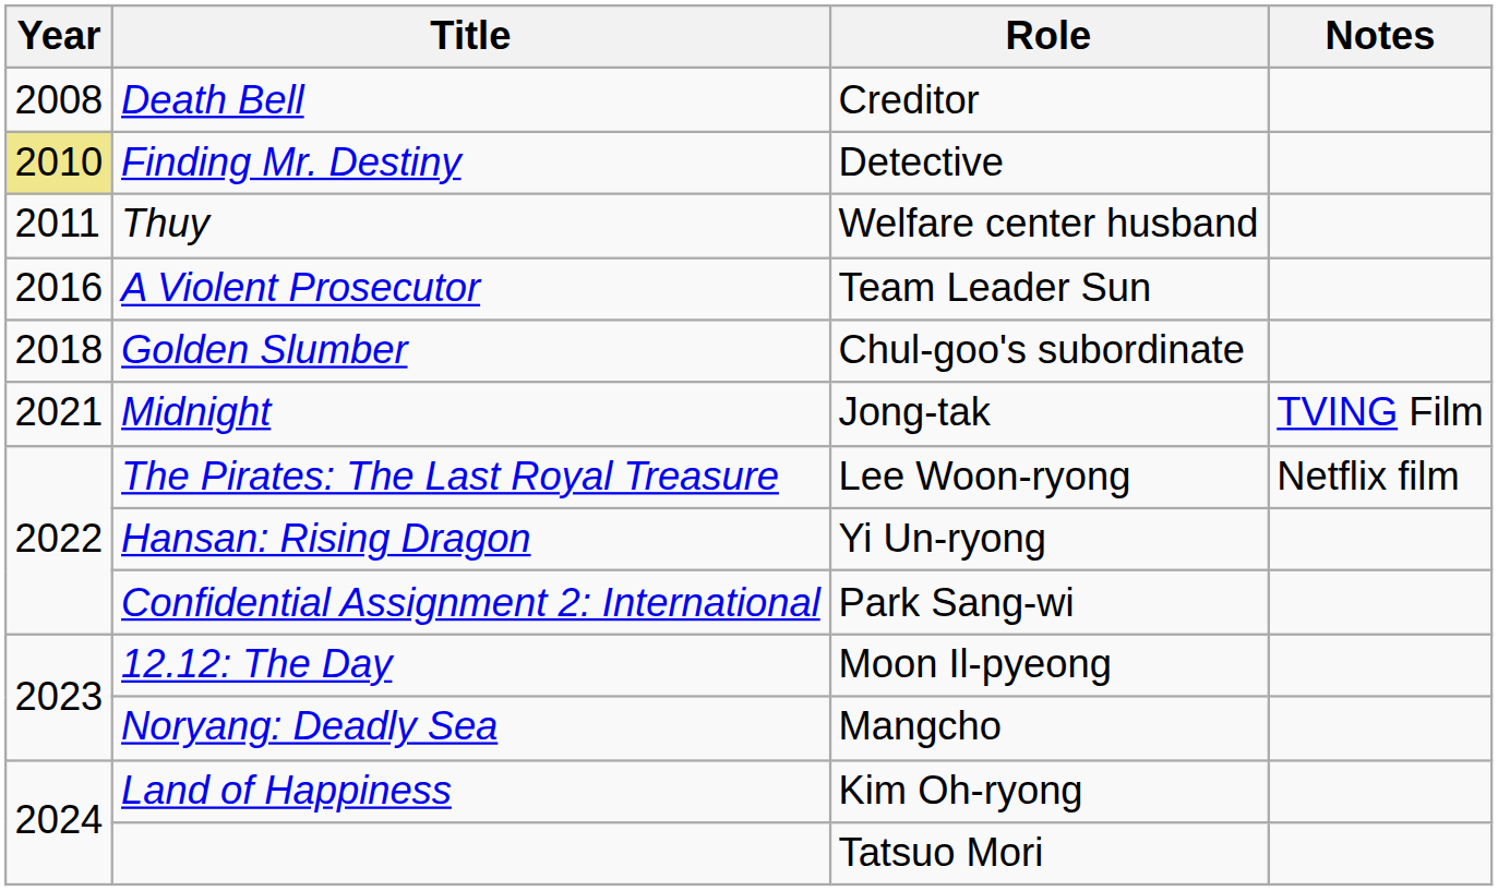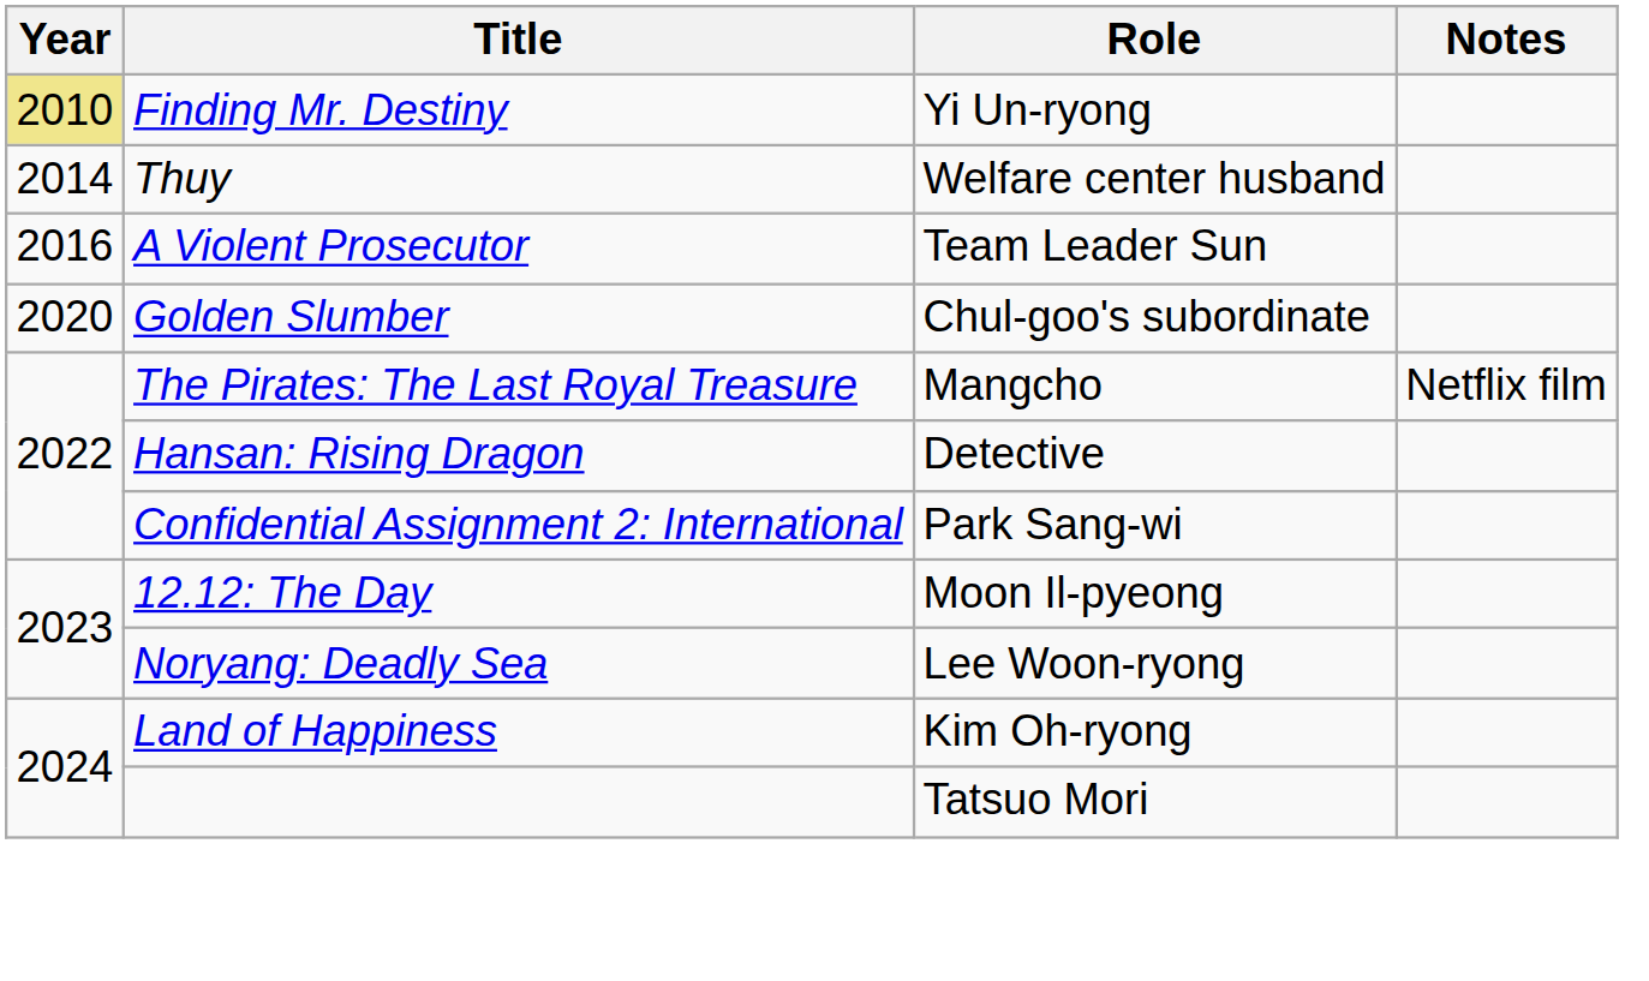- row: 2008 | Death Bell | Creditor
Finding Mr. Destiny | Role: Detective -> Yi Un-ryong
Thuy | Year: 2011 -> 2014
Golden Slumber | Year: 2018 -> 2020
- row: 2021 | Midnight | Jong-tak | TVING Film
The Pirates: The Last Royal Treasure | Role: Lee Woon-ryong -> Mangcho
Hansan: Rising Dragon | Role: Yi Un-ryong -> Detective
Noryang: Deadly Sea | Role: Mangcho -> Lee Woon-ryong
